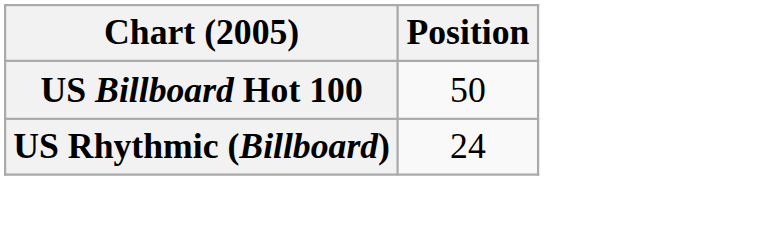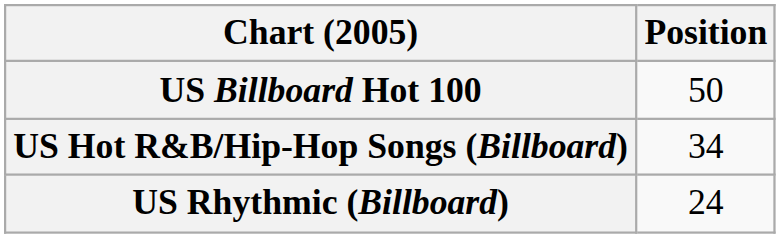+ row: US Hot R&B/Hip-Hop Songs (Billboard) | 34
